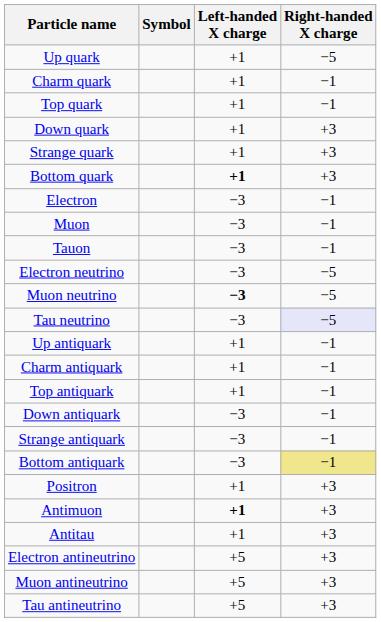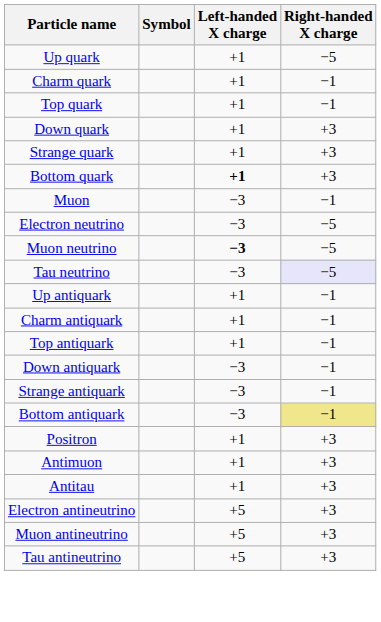- row: Electron | −3 | −1
- row: Tauon | −3 | −1
Antimuon | Left-handed X charge: bold -> normal
